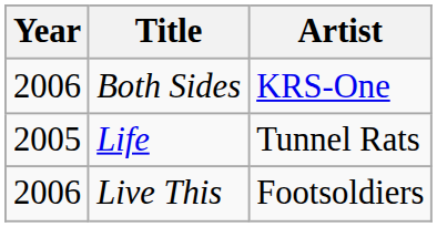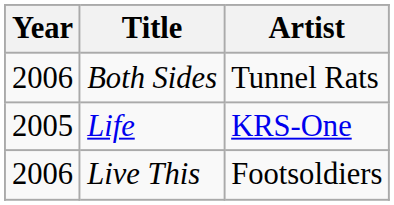Both Sides | Artist: KRS-One -> Tunnel Rats
Life | Artist: Tunnel Rats -> KRS-One
